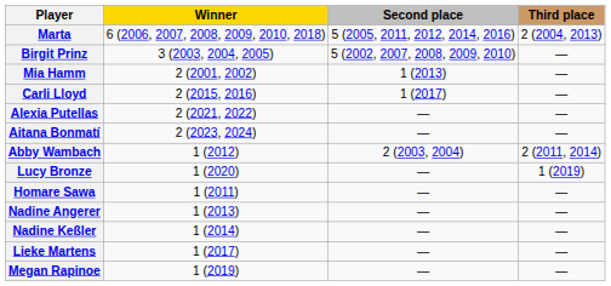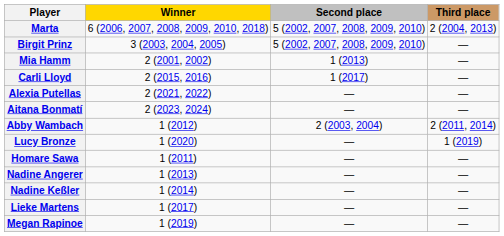Marta | Second place: 5 (2005, 2011, 2012, 2014, 2016) -> 5 (2002, 2007, 2008, 2009, 2010)
